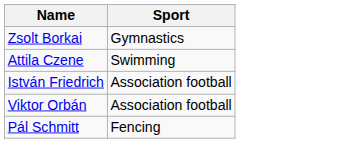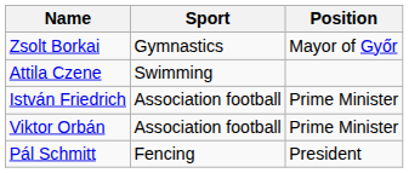+ column: Position | Mayor of Győr | Prime Minister | Prime Minister | President
